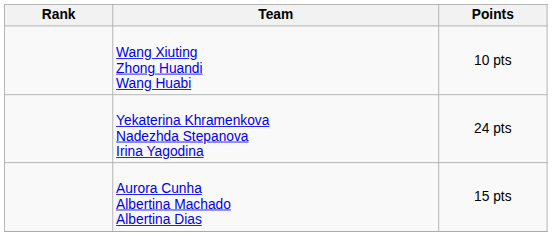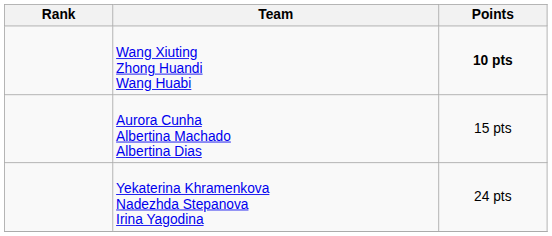Wang Xiuting Zhong Huandi Wang Huabi | Points: normal -> bold
rows swapped: Aurora Cunha Albertina Machado Albertina Dias <-> Yekaterina Khramenkova Nadezhda Stepanova Irina Yagodina
